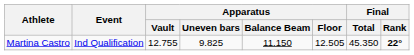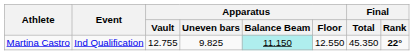Martina Castro | Apparatus / Balance Beam: no background -> paleturquoise background
Martina Castro | Apparatus / Floor: 12.505 -> 12.550
